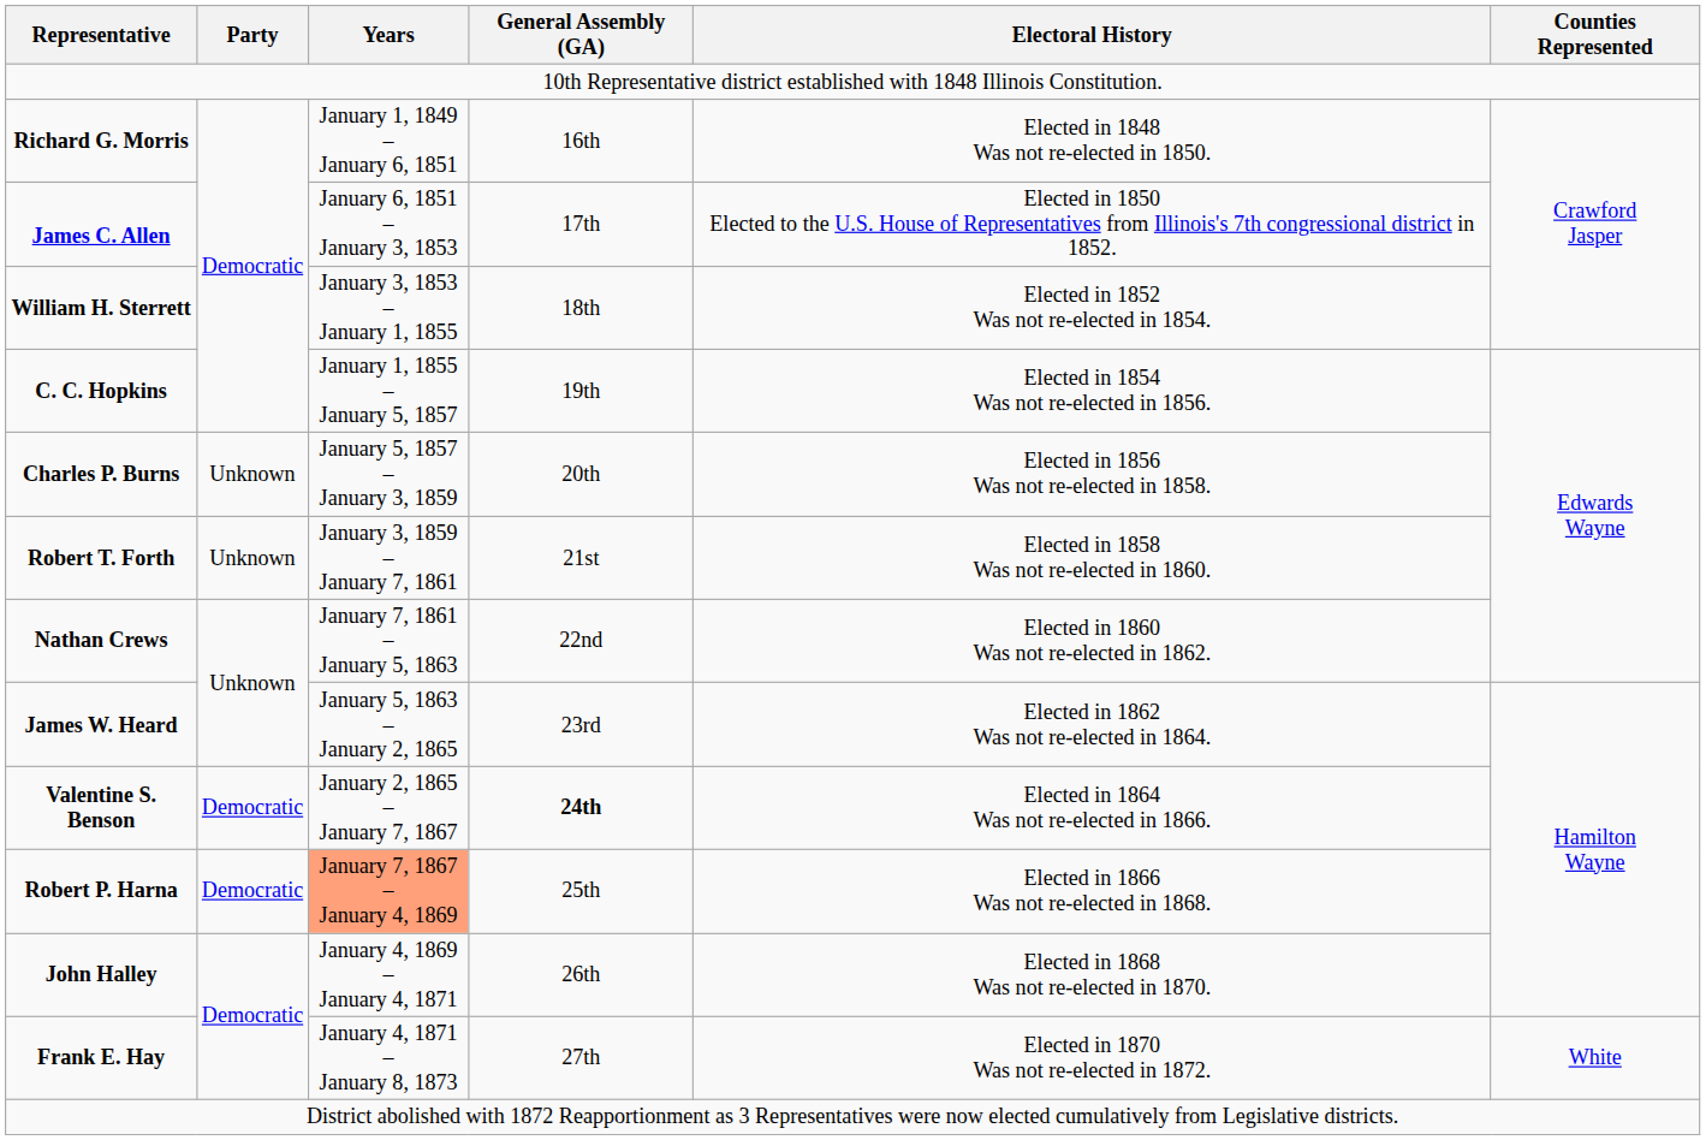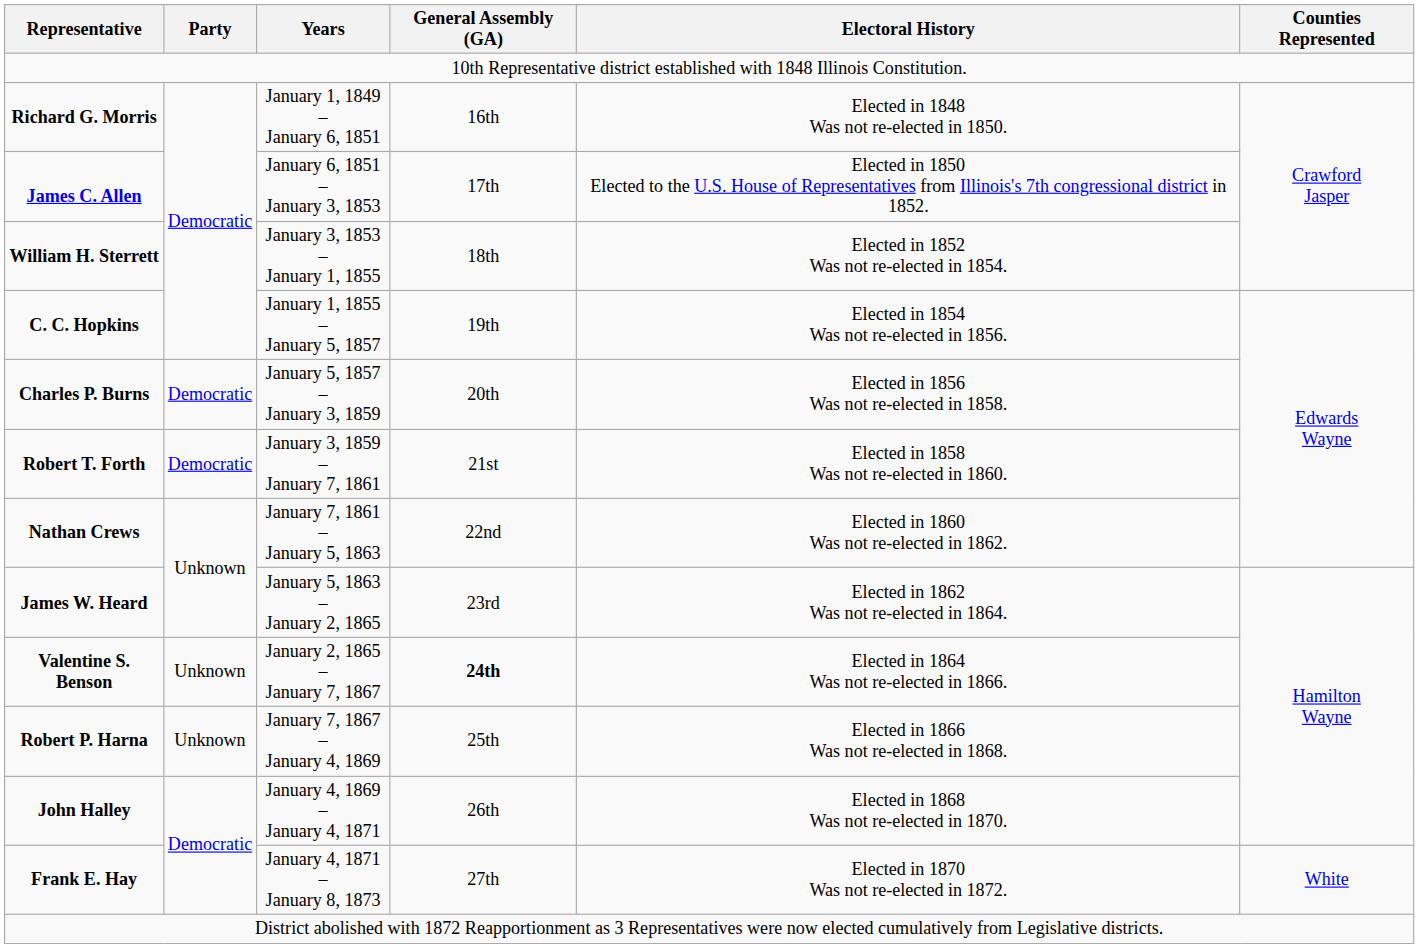Charles P. Burns | Party: Unknown -> Democratic
Robert T. Forth | Party: Unknown -> Democratic
Valentine S. Benson | Party: Democratic -> Unknown
Robert P. Harna | Party: Democratic -> Unknown
Robert P. Harna | Years: lightsalmon background -> no background
